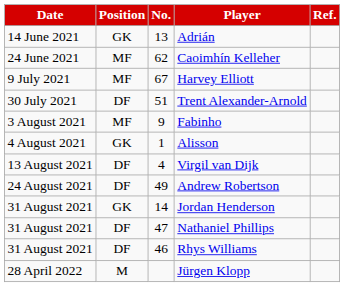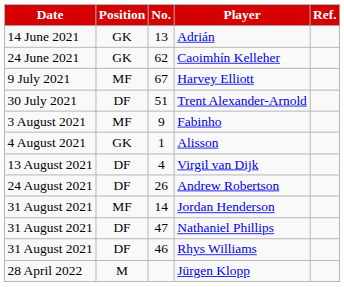Caoimhín Kelleher | Position: MF -> GK
Andrew Robertson | No.: 49 -> 26
Jordan Henderson | Position: GK -> MF
